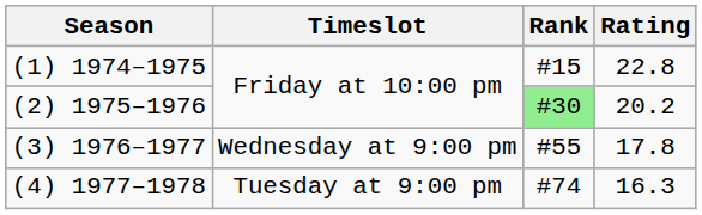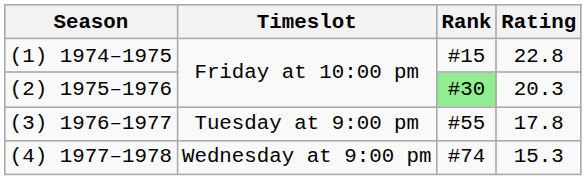(2) 1975–1976 | Rating: 20.2 -> 20.3
(3) 1976–1977 | Timeslot: Wednesday at 9:00 pm -> Tuesday at 9:00 pm
(4) 1977–1978 | Timeslot: Tuesday at 9:00 pm -> Wednesday at 9:00 pm
(4) 1977–1978 | Rating: 16.3 -> 15.3
